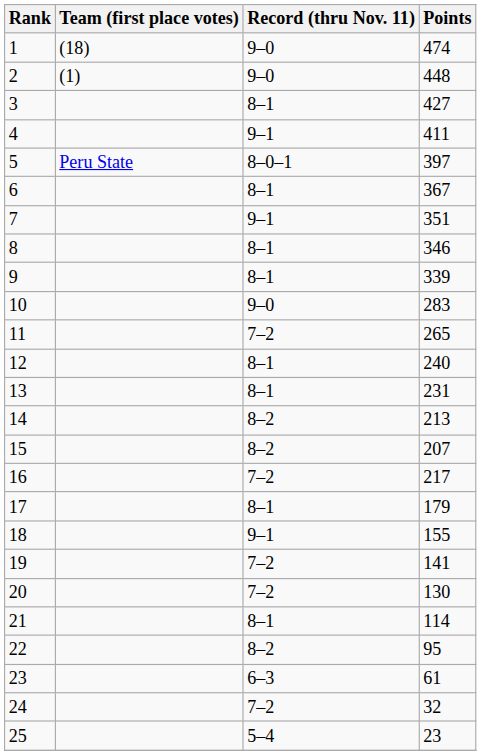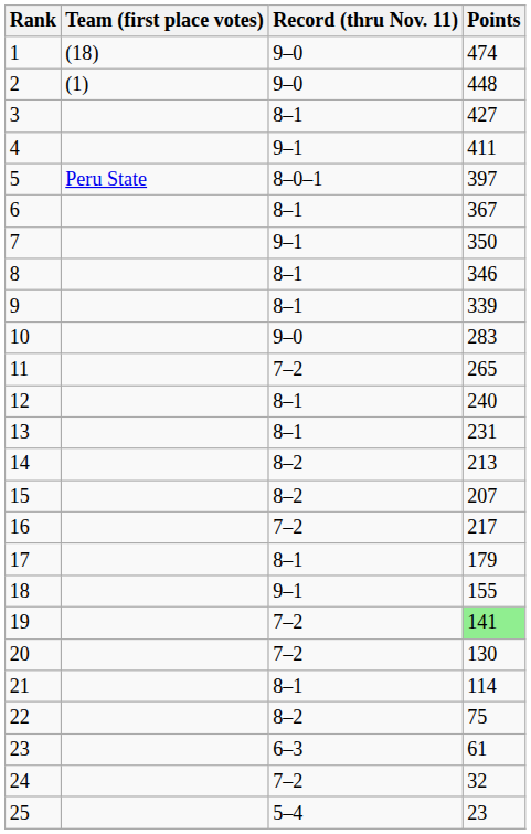7 | Points: 351 -> 350
19 | Points: no background -> lightgreen background
22 | Points: 95 -> 75
